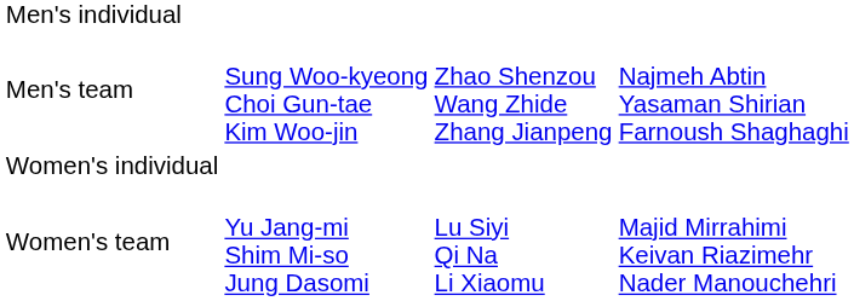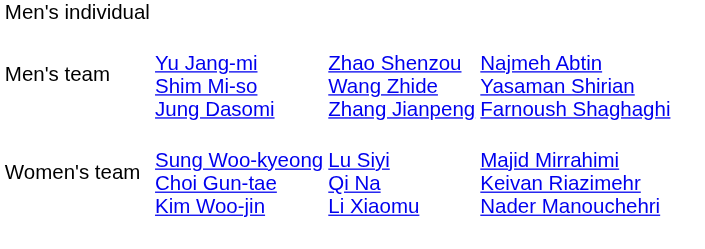Men's team | column 2: Sung Woo-kyeong Choi Gun-tae Kim Woo-jin -> Yu Jang-mi Shim Mi-so Jung Dasomi
- row: Women's individual
Women's team | column 2: Yu Jang-mi Shim Mi-so Jung Dasomi -> Sung Woo-kyeong Choi Gun-tae Kim Woo-jin
